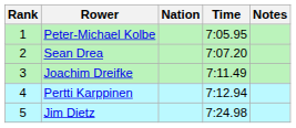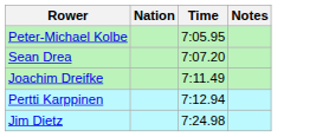- column: Rank | 1 | 2 | 3 | 4 | 5
